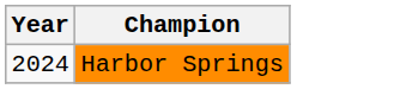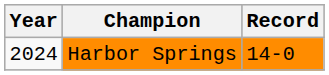+ column: Record | 14-0
